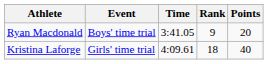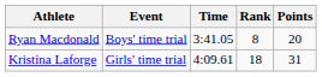Ryan Macdonald | Rank: 9 -> 8
Kristina Laforge | Points: 40 -> 31
